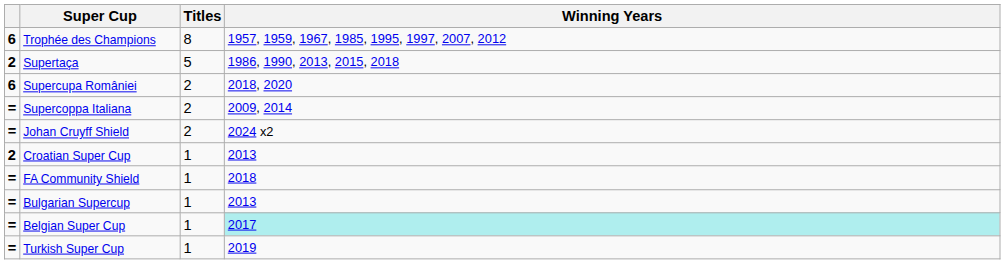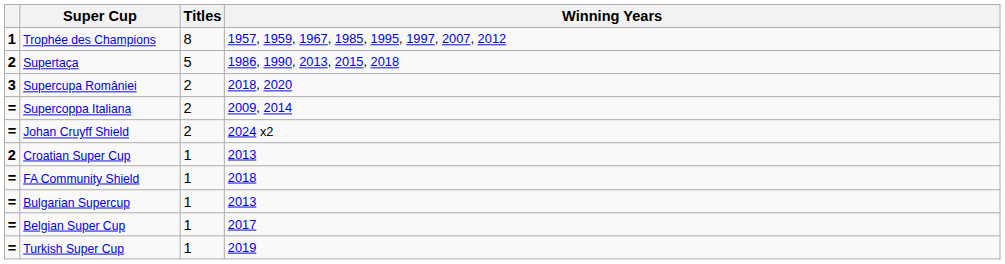Trophée des Champions | column 1: 6 -> 1
Supercupa României | column 1: 6 -> 3
Belgian Super Cup | Winning Years: paleturquoise background -> no background
